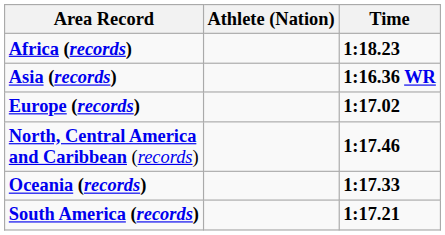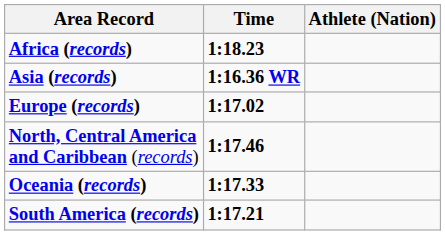columns swapped: Athlete (Nation) <-> Time
